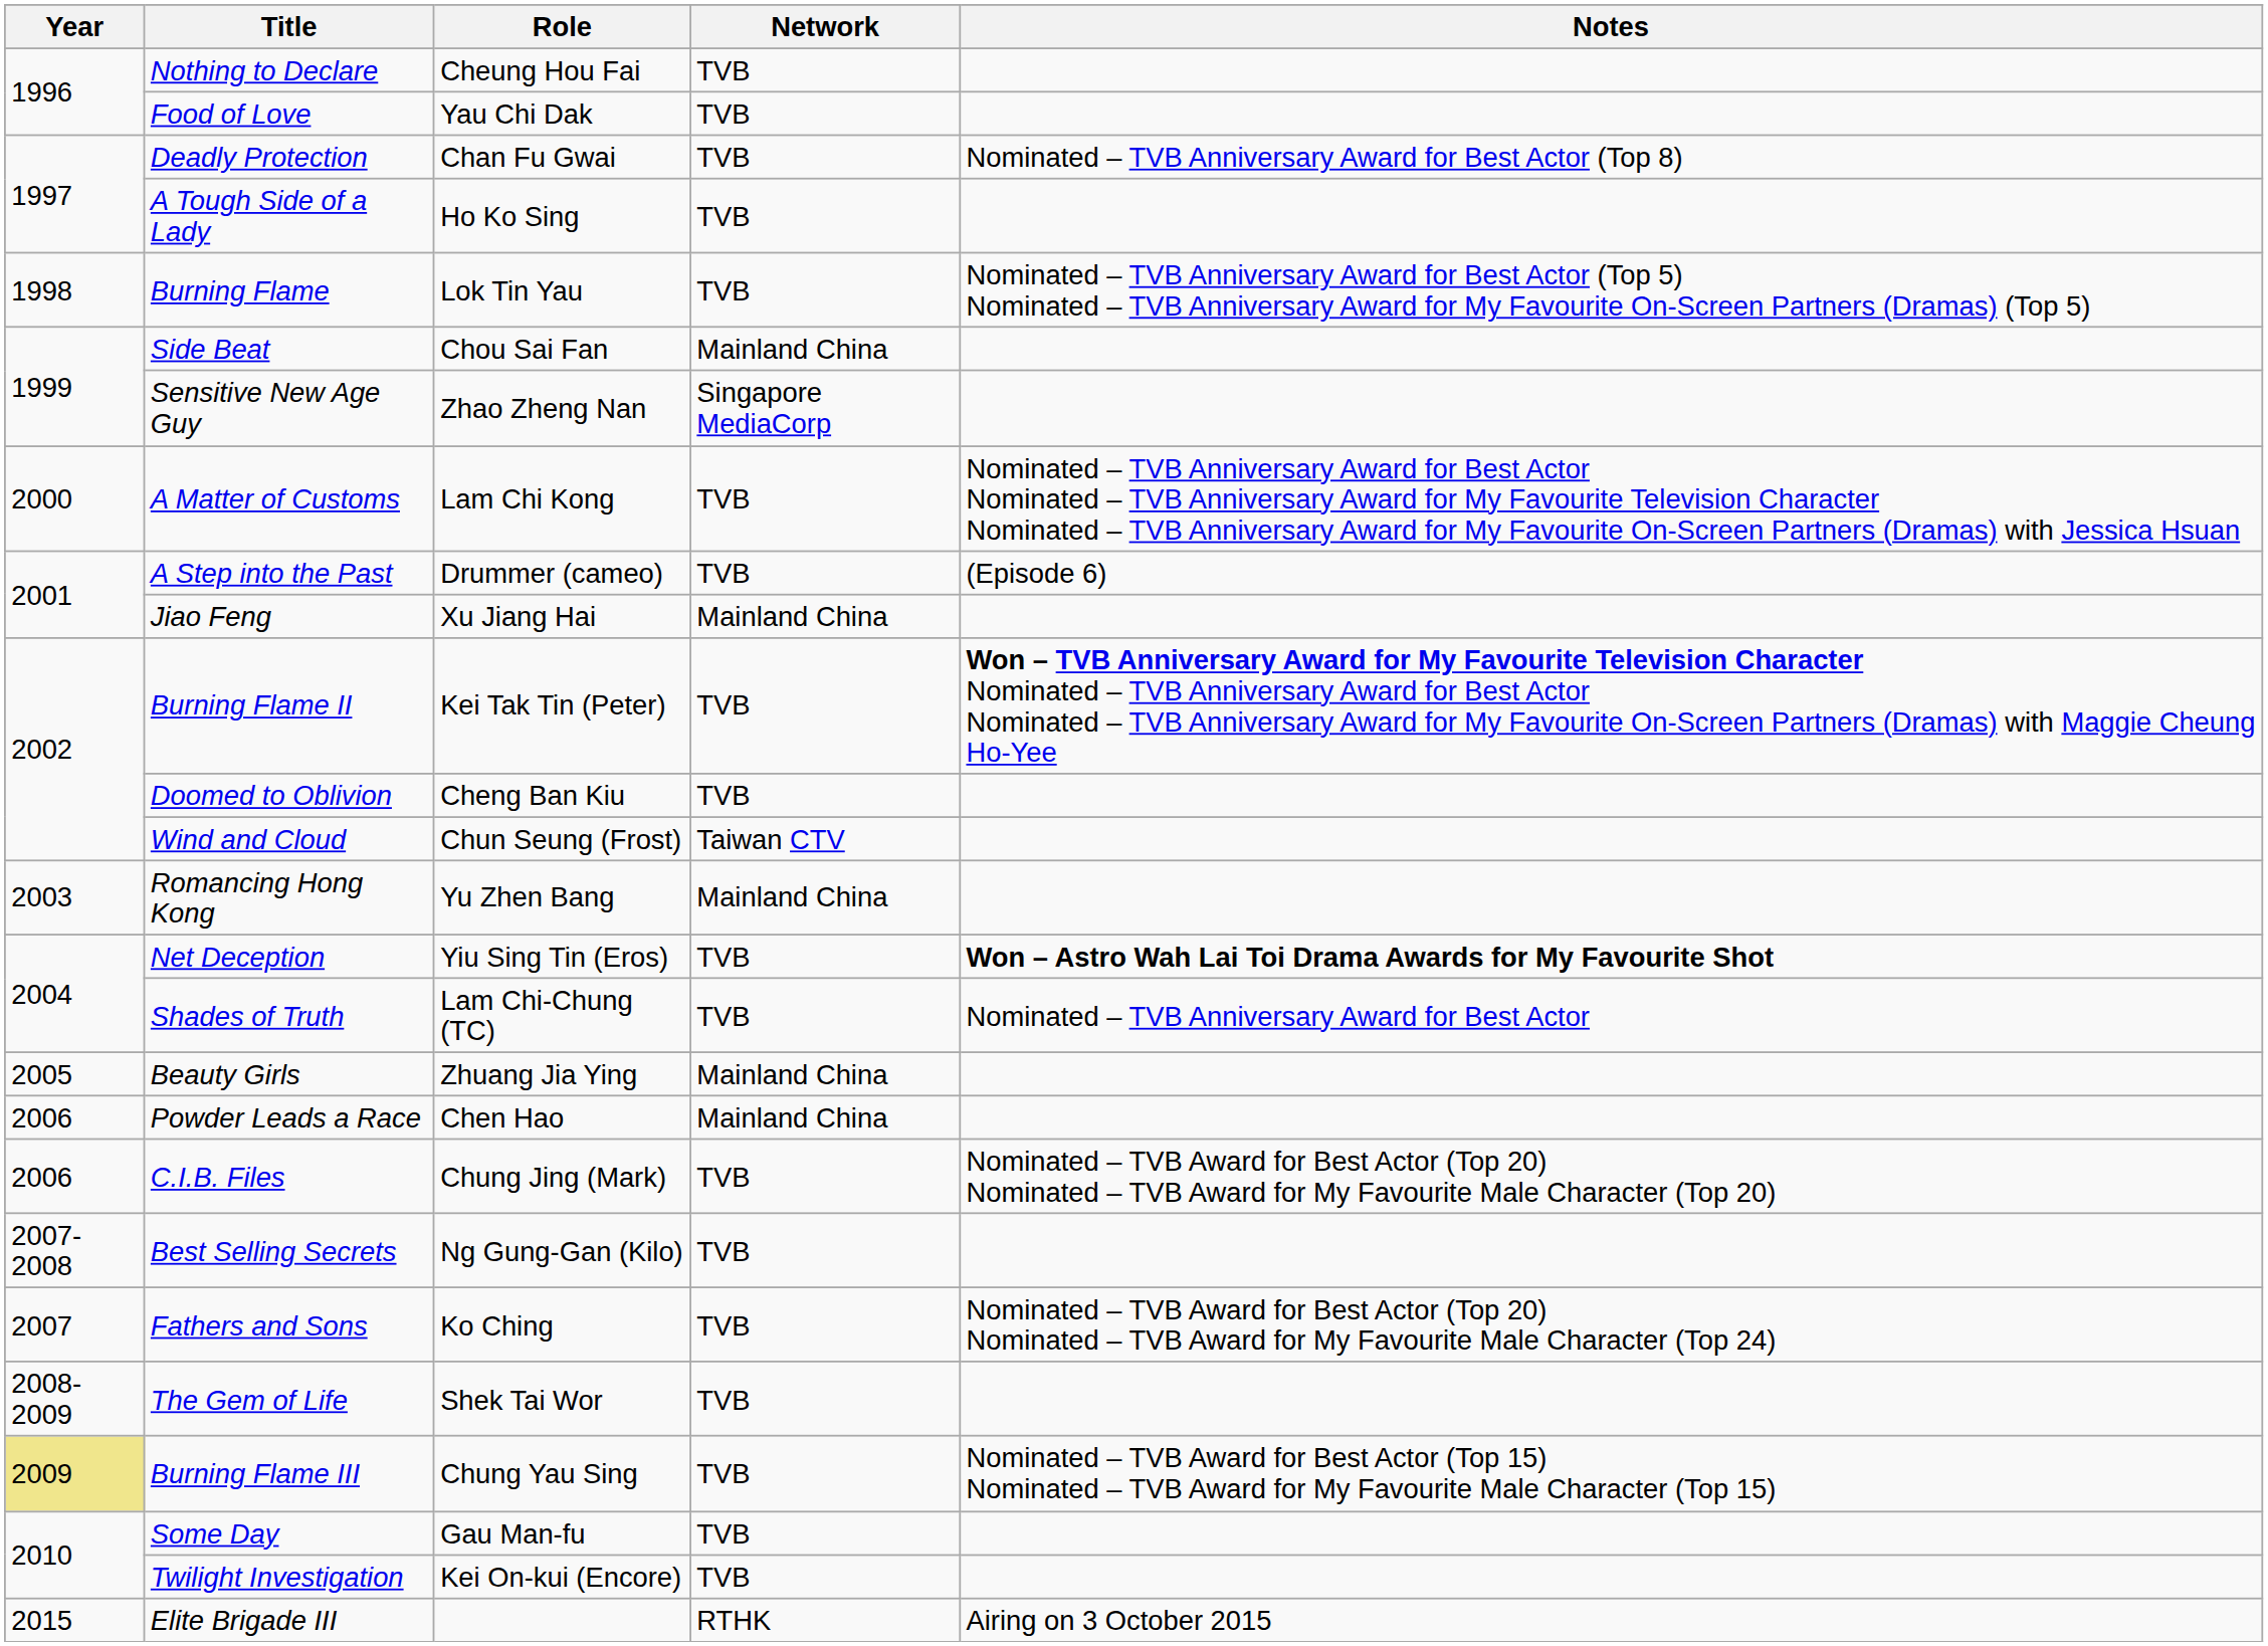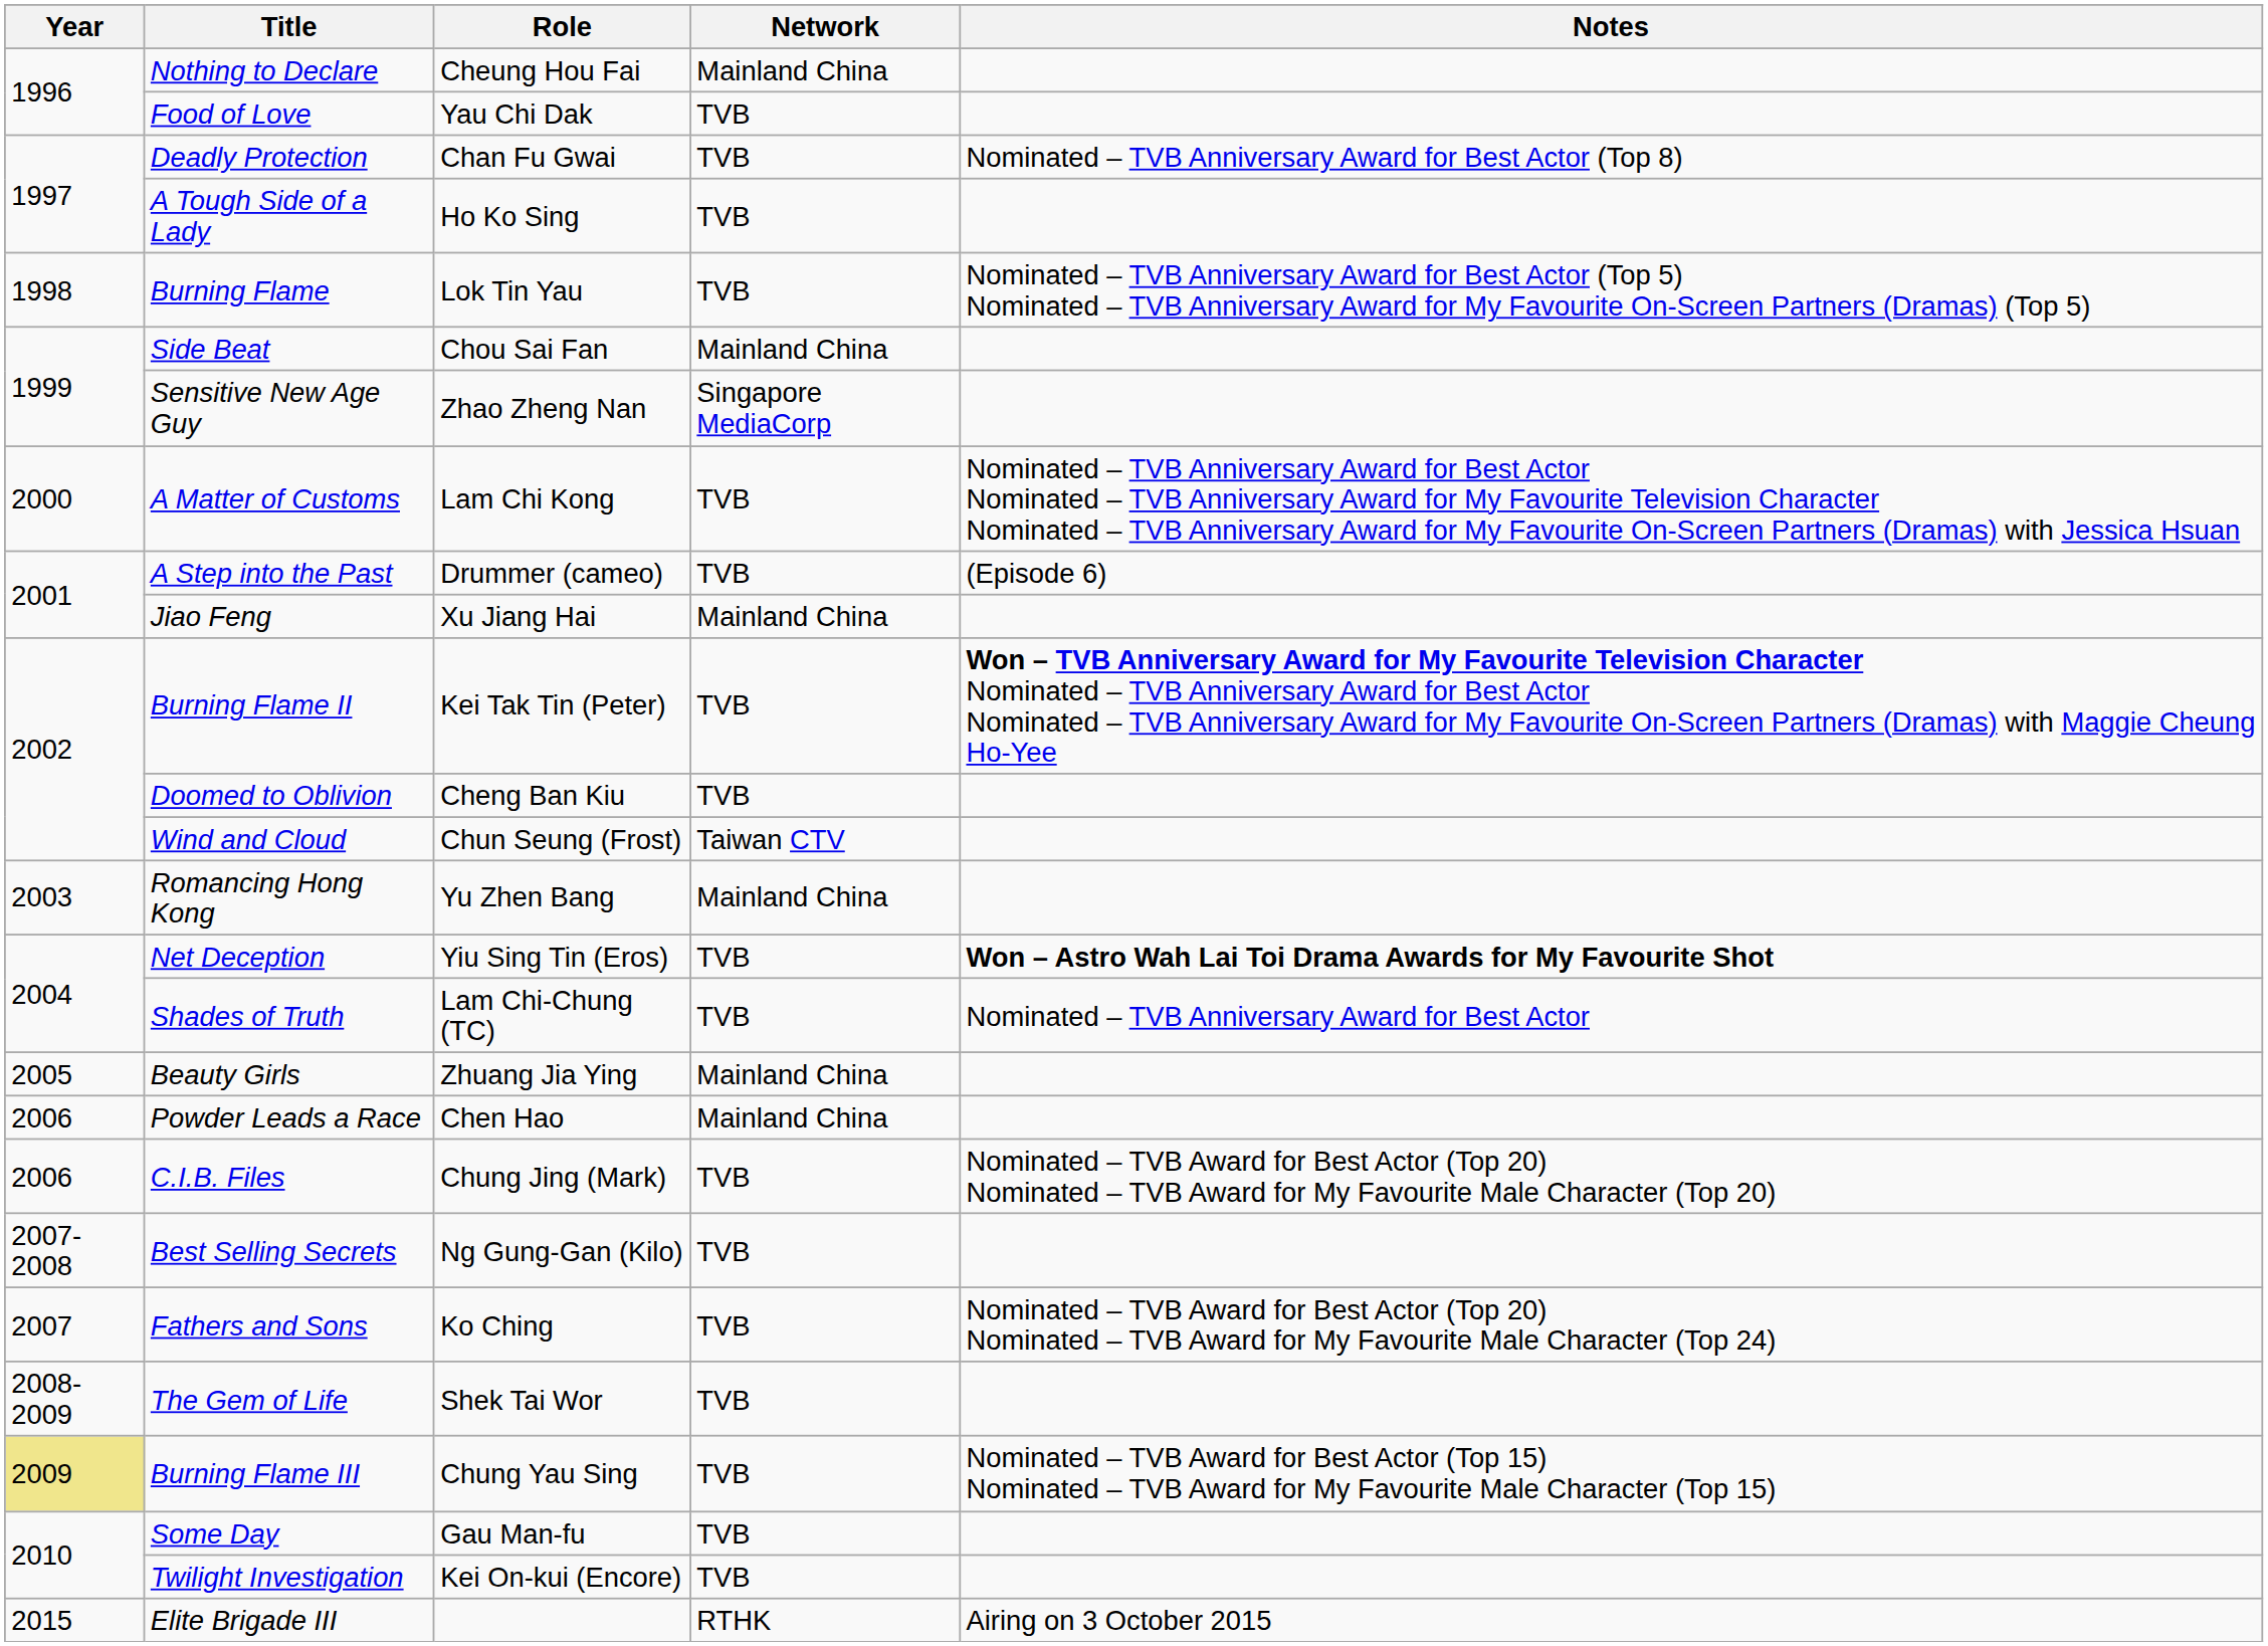Nothing to Declare | Network: TVB -> Mainland China
